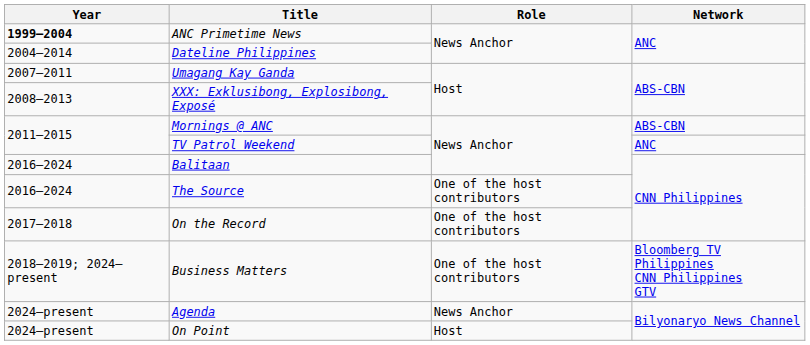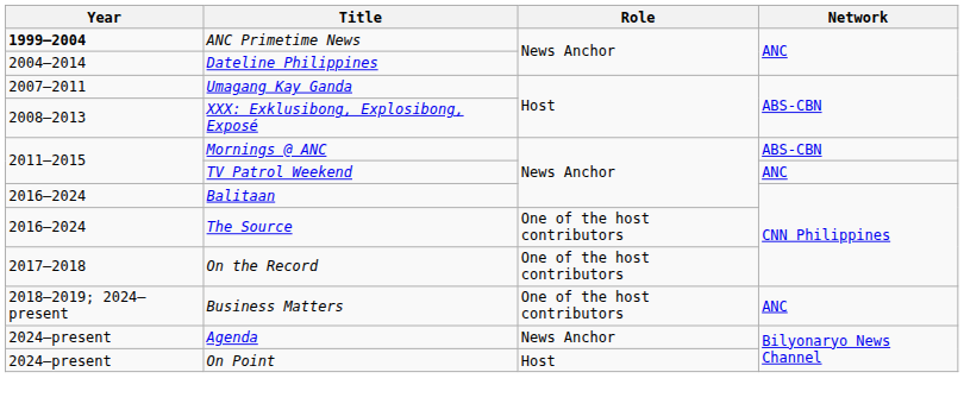Business Matters | Network: Bloomberg TV Philippines CNN Philippines GTV -> ANC
